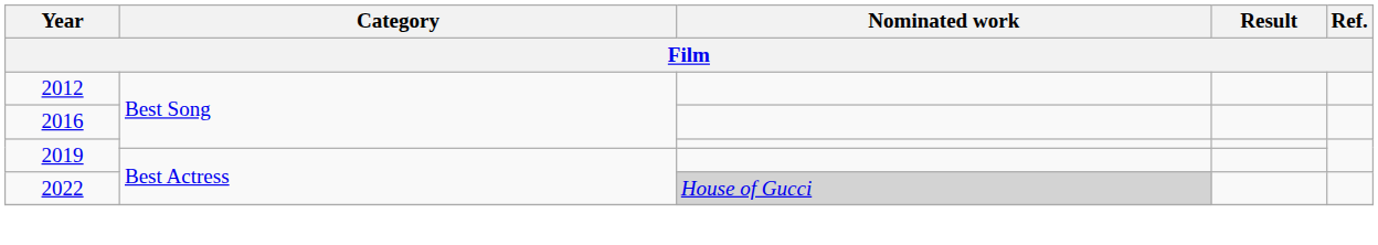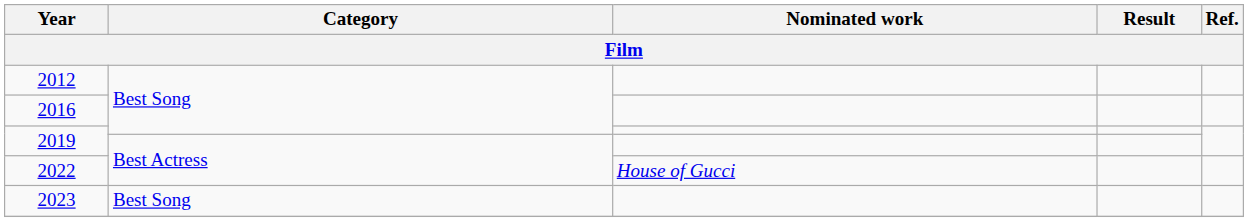2022 | Nominated work: lightgrey background -> no background
+ row: 2023 | Best Song
